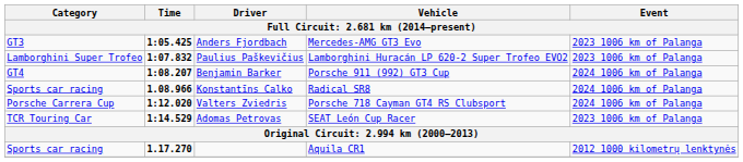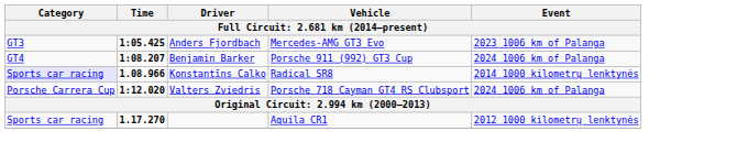- row: Lamborghini Super Trofeo | 1:07.832 | Paulius Paškevičius | Lamborghini Huracán LP 620-2 Super Trofeo EVO2 | 2023 1006 km of Palanga
Konstantīns Calko | Category: no background -> lavender background
Konstantīns Calko | Event: 2024 1006 km of Palanga -> 2014 1000 kilometrų lenktynės
- row: TCR Touring Car | 1:14.529 | Adomas Petrovas | SEAT León Cup Racer | 2023 1006 km of Palanga
